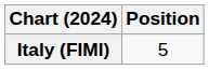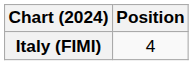Italy (FIMI) | Position: 5 -> 4
